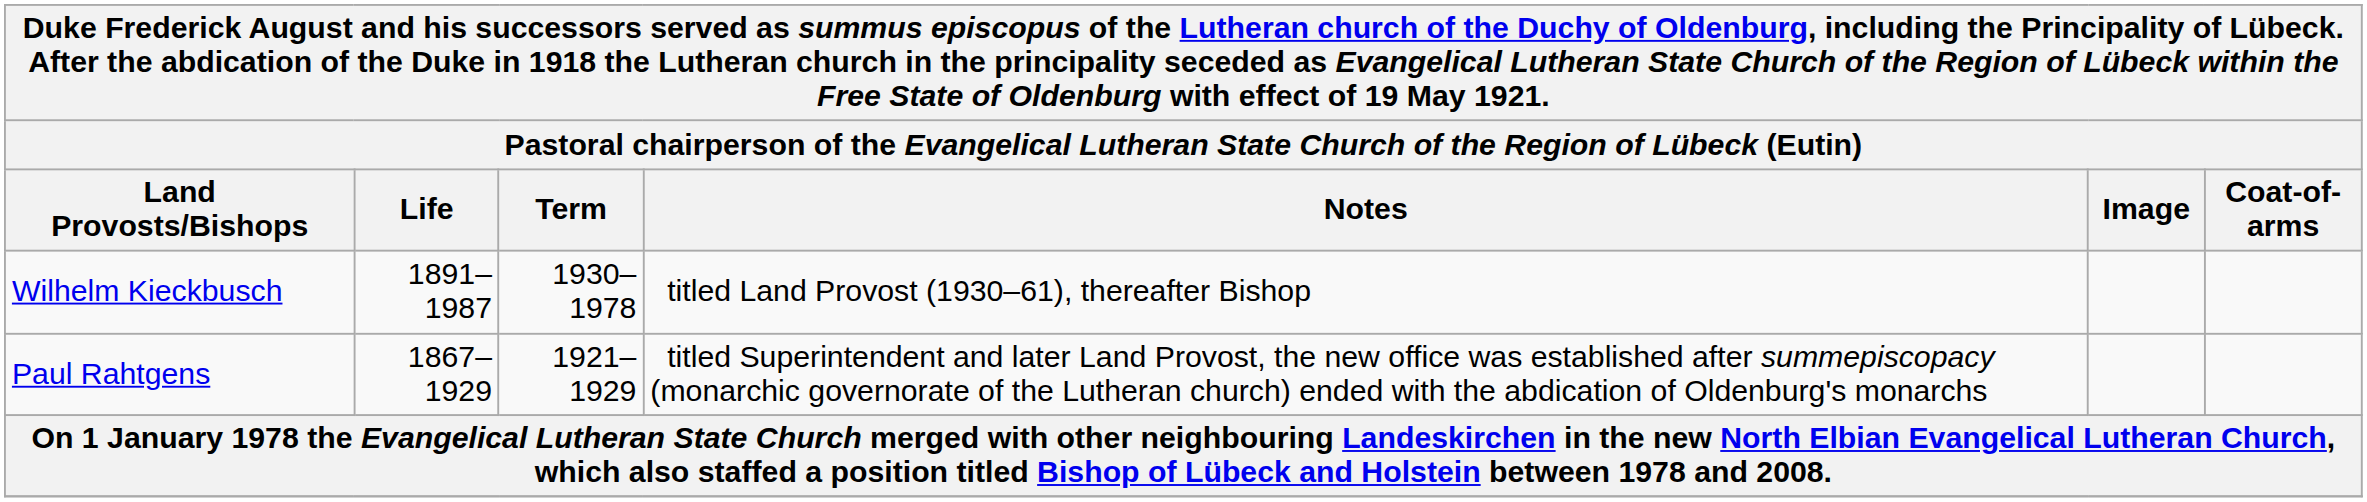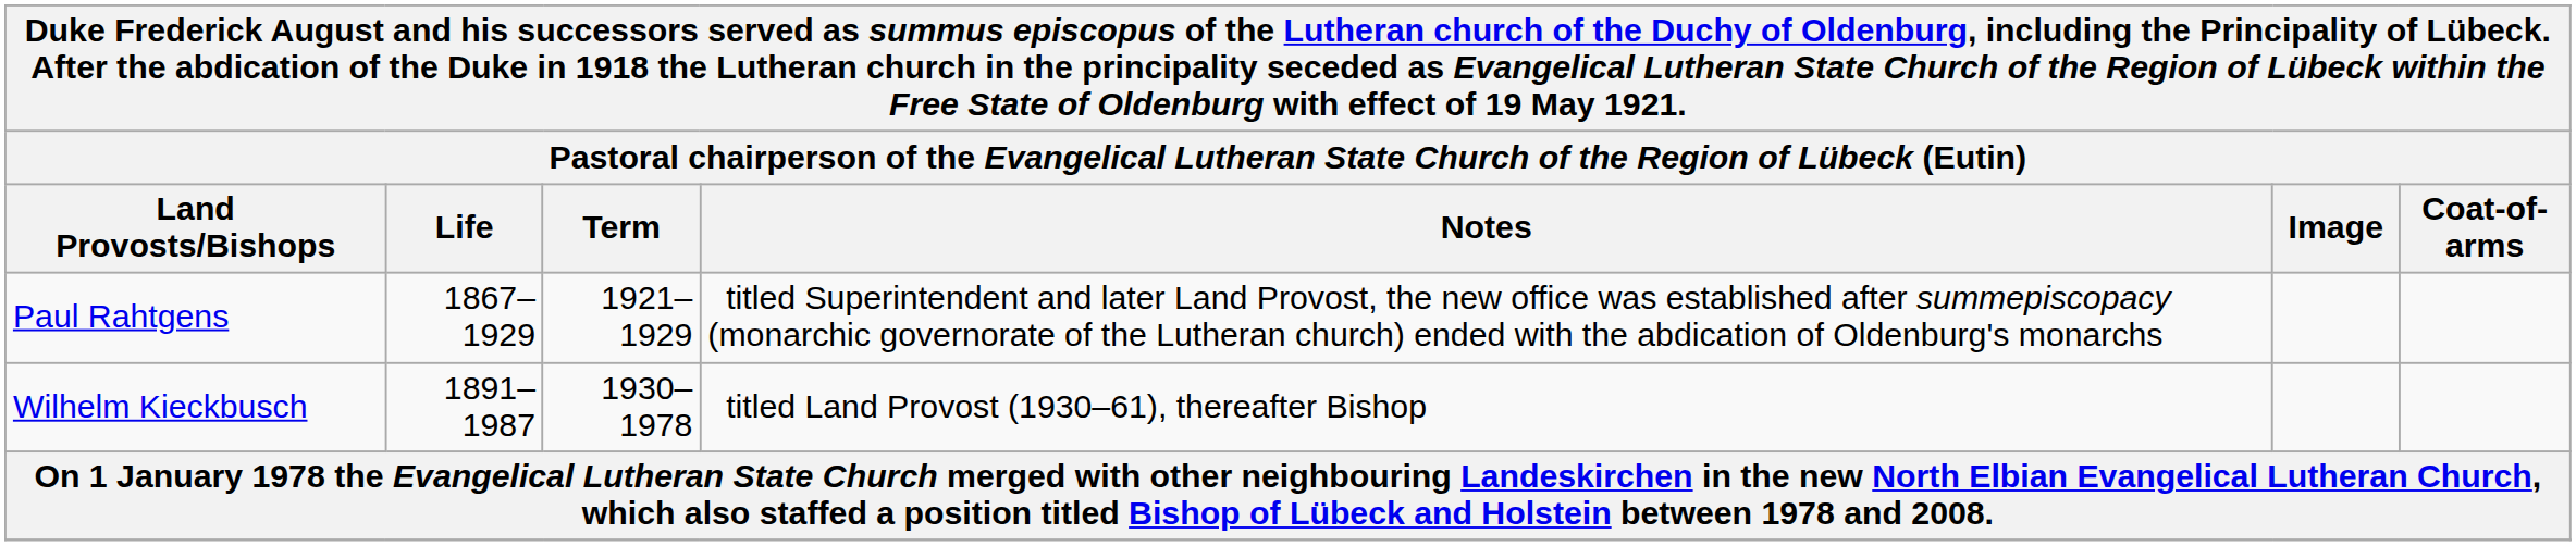rows swapped: Paul Rahtgens <-> Wilhelm Kieckbusch
